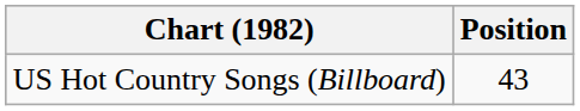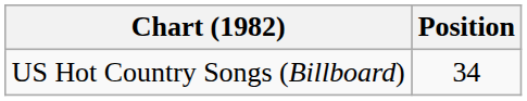US Hot Country Songs (Billboard) | Position: 43 -> 34
